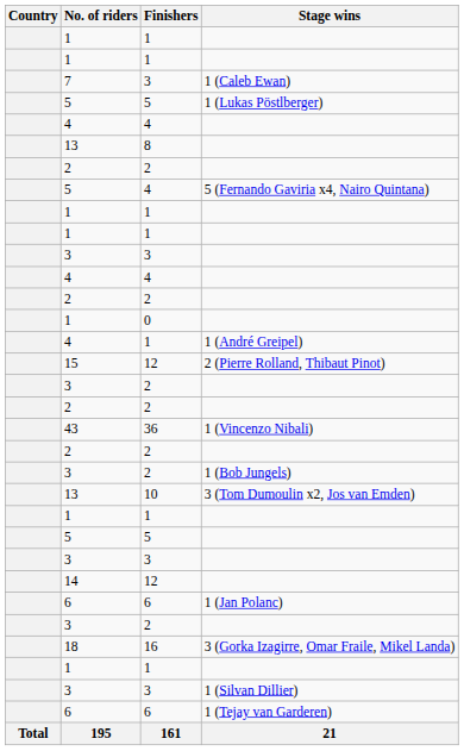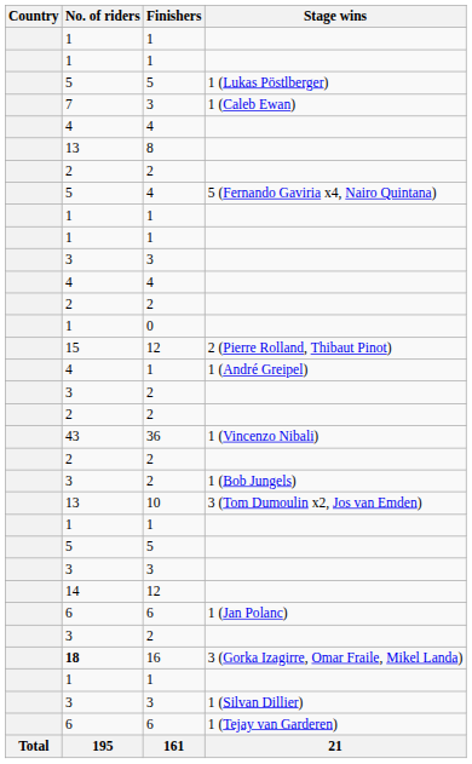rows swapped: 1 (Caleb Ewan) <-> 1 (Lukas Pöstlberger)
rows swapped: 2 (Pierre Rolland, Thibaut Pinot) <-> 1 (André Greipel)
3 (Gorka Izagirre, Omar Fraile, Mikel Landa) | No. of riders: normal -> bold
